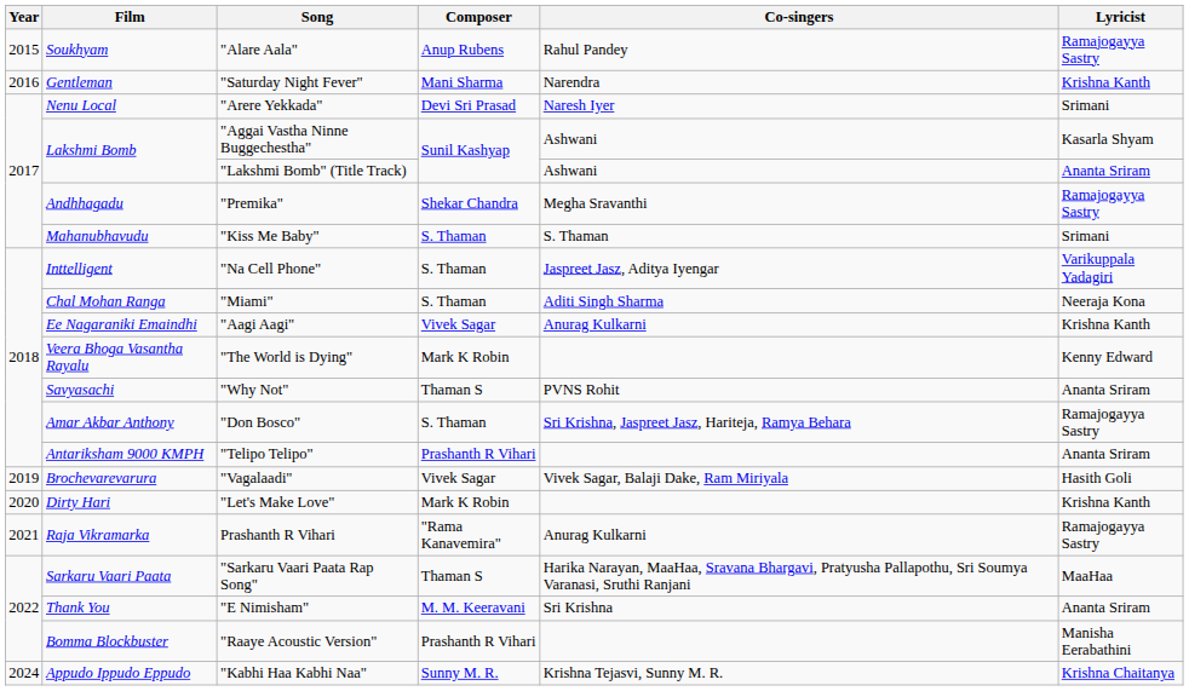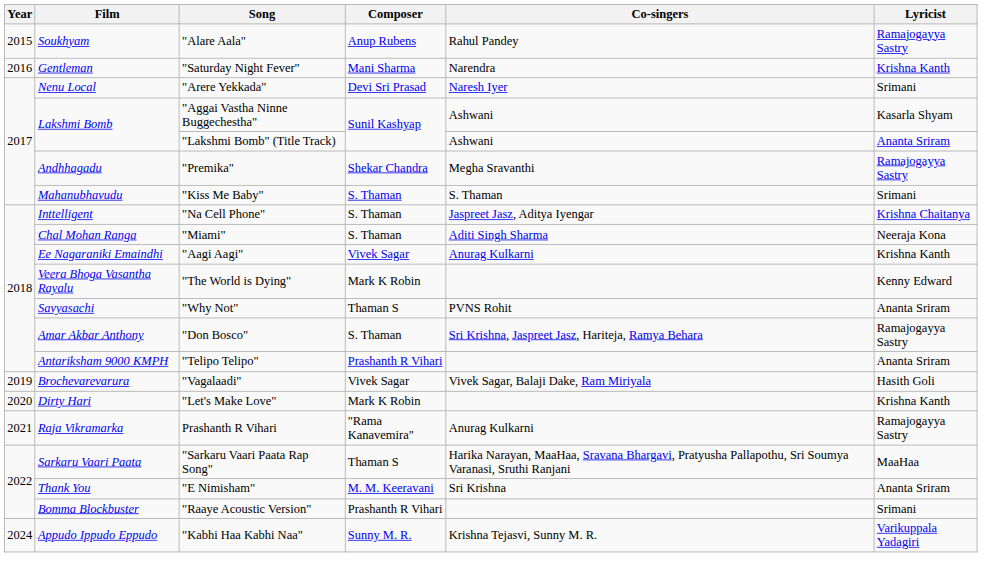"Na Cell Phone" | Lyricist: Varikuppala Yadagiri -> Krishna Chaitanya
"Raaye Acoustic Version" | Lyricist: Manisha Eerabathini -> Srimani
"Kabhi Haa Kabhi Naa" | Lyricist: Krishna Chaitanya -> Varikuppala Yadagiri
